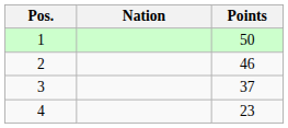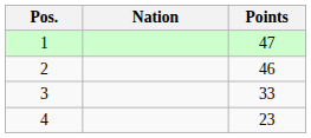1 | Points: 50 -> 47
3 | Points: 37 -> 33
